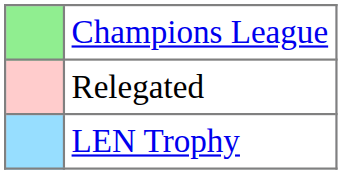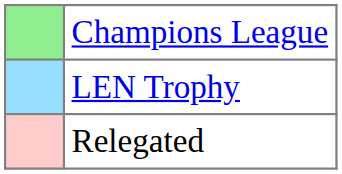rows swapped: LEN Trophy <-> Relegated
